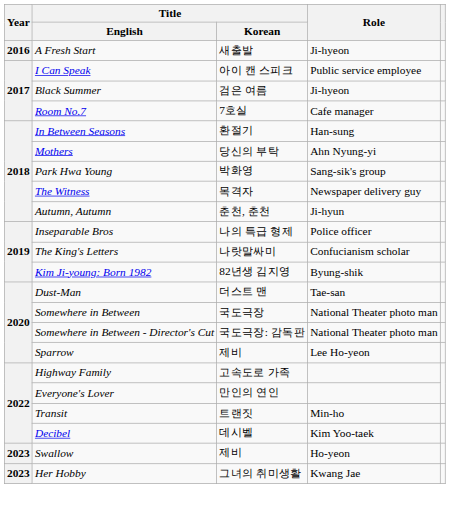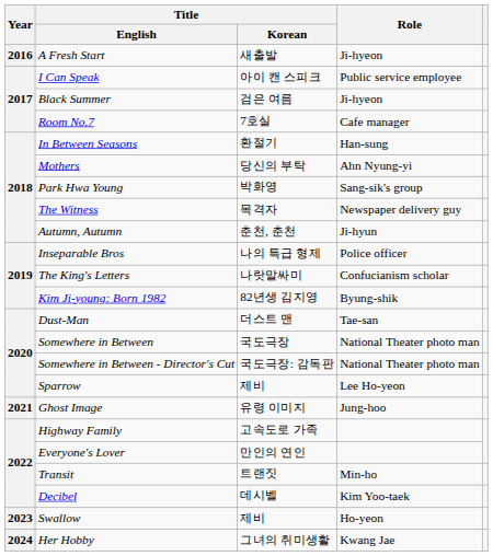+ row: 2021 | Ghost Image | 유령 이미지 | Jung-hoo
Her Hobby | Year: 2023 -> 2024
